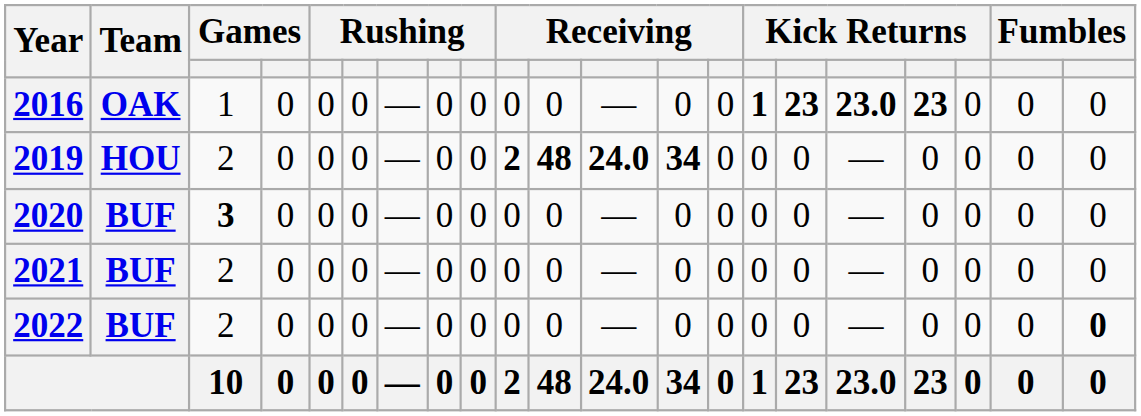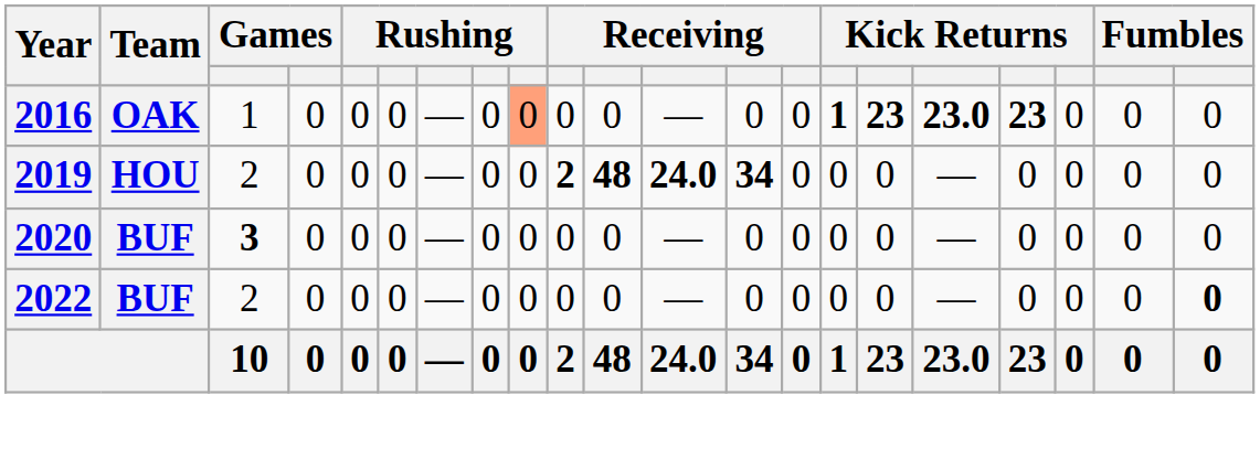2016 | column 9: no background -> lightsalmon background
- row: 2021 | BUF | 2 | 0 | 0 | 0 | — | 0 | 0 | 0 | 0 | — | 0 | 0 | 0 | 0 | — | 0 | 0 | 0 | 0
